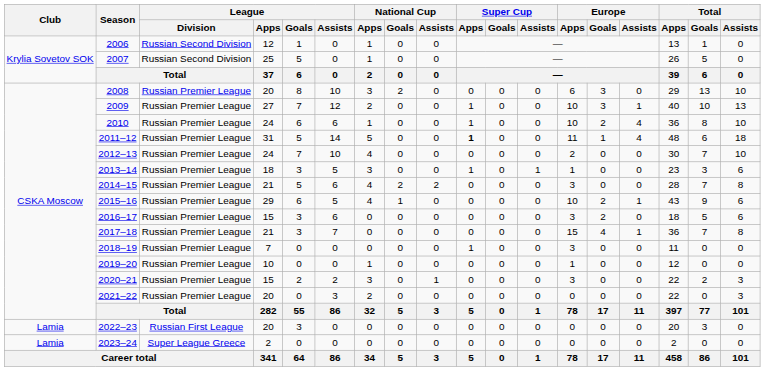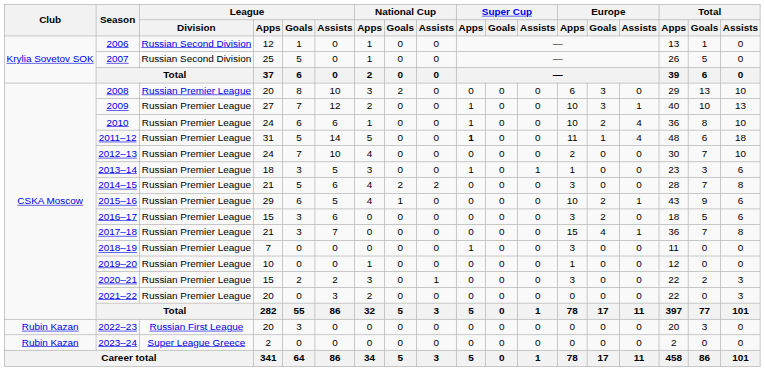2022–23 | Club: Lamia -> Rubin Kazan
2023–24 | Club: Lamia -> Rubin Kazan
